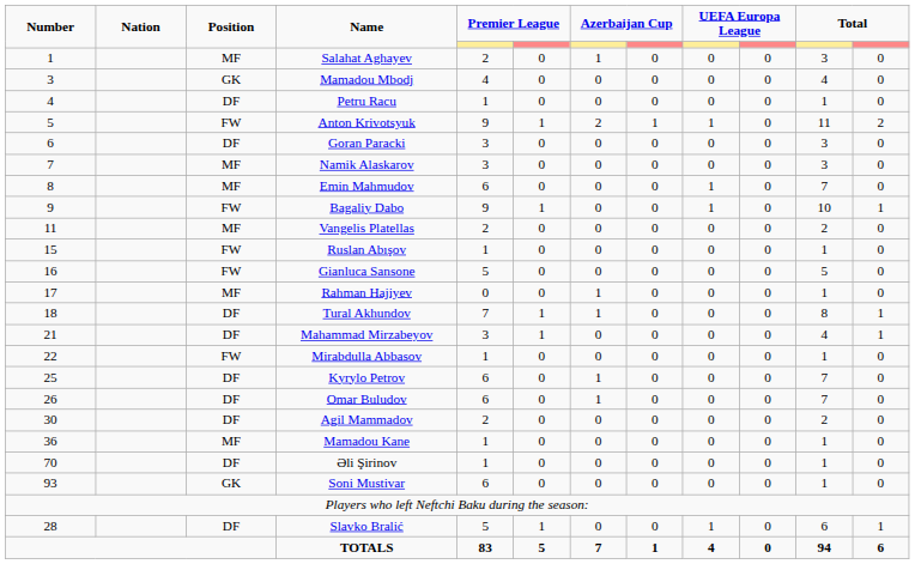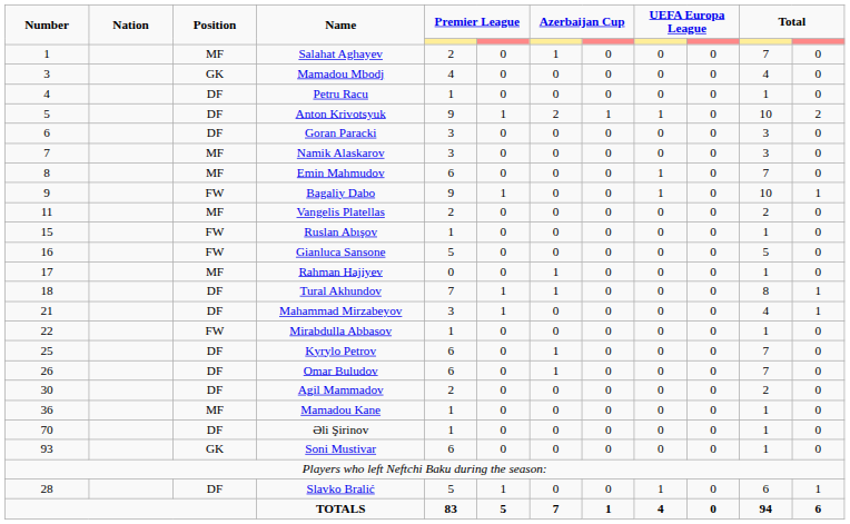Salahat Aghayev | column 11: 3 -> 7
Anton Krivotsyuk | Position: FW -> DF
Anton Krivotsyuk | column 11: 11 -> 10
